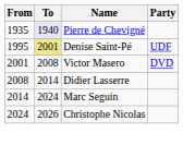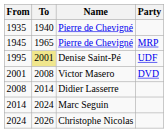1935 | To: lavender background -> no background
+ row: 1945 | 1965 | Pierre de Chevigné | MRP
